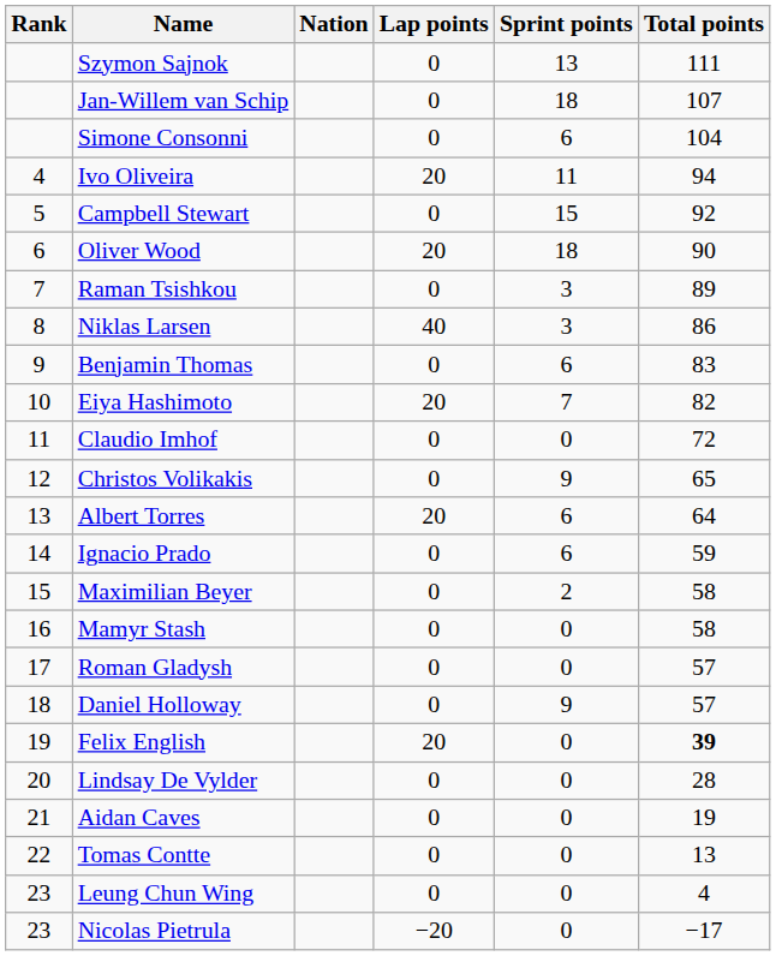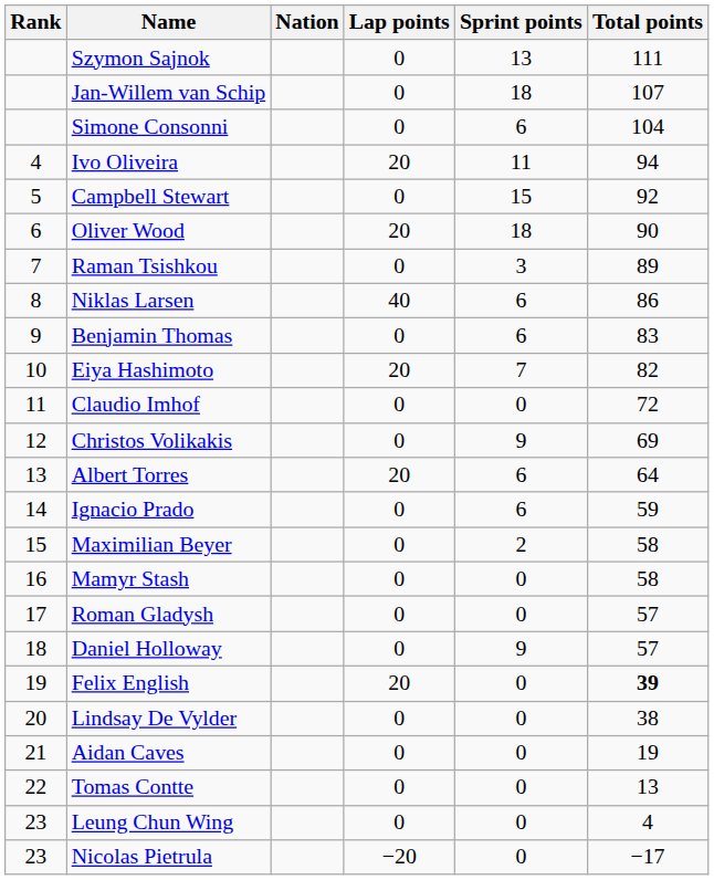Niklas Larsen | Sprint points: 3 -> 6
Christos Volikakis | Total points: 65 -> 69
Lindsay De Vylder | Total points: 28 -> 38
